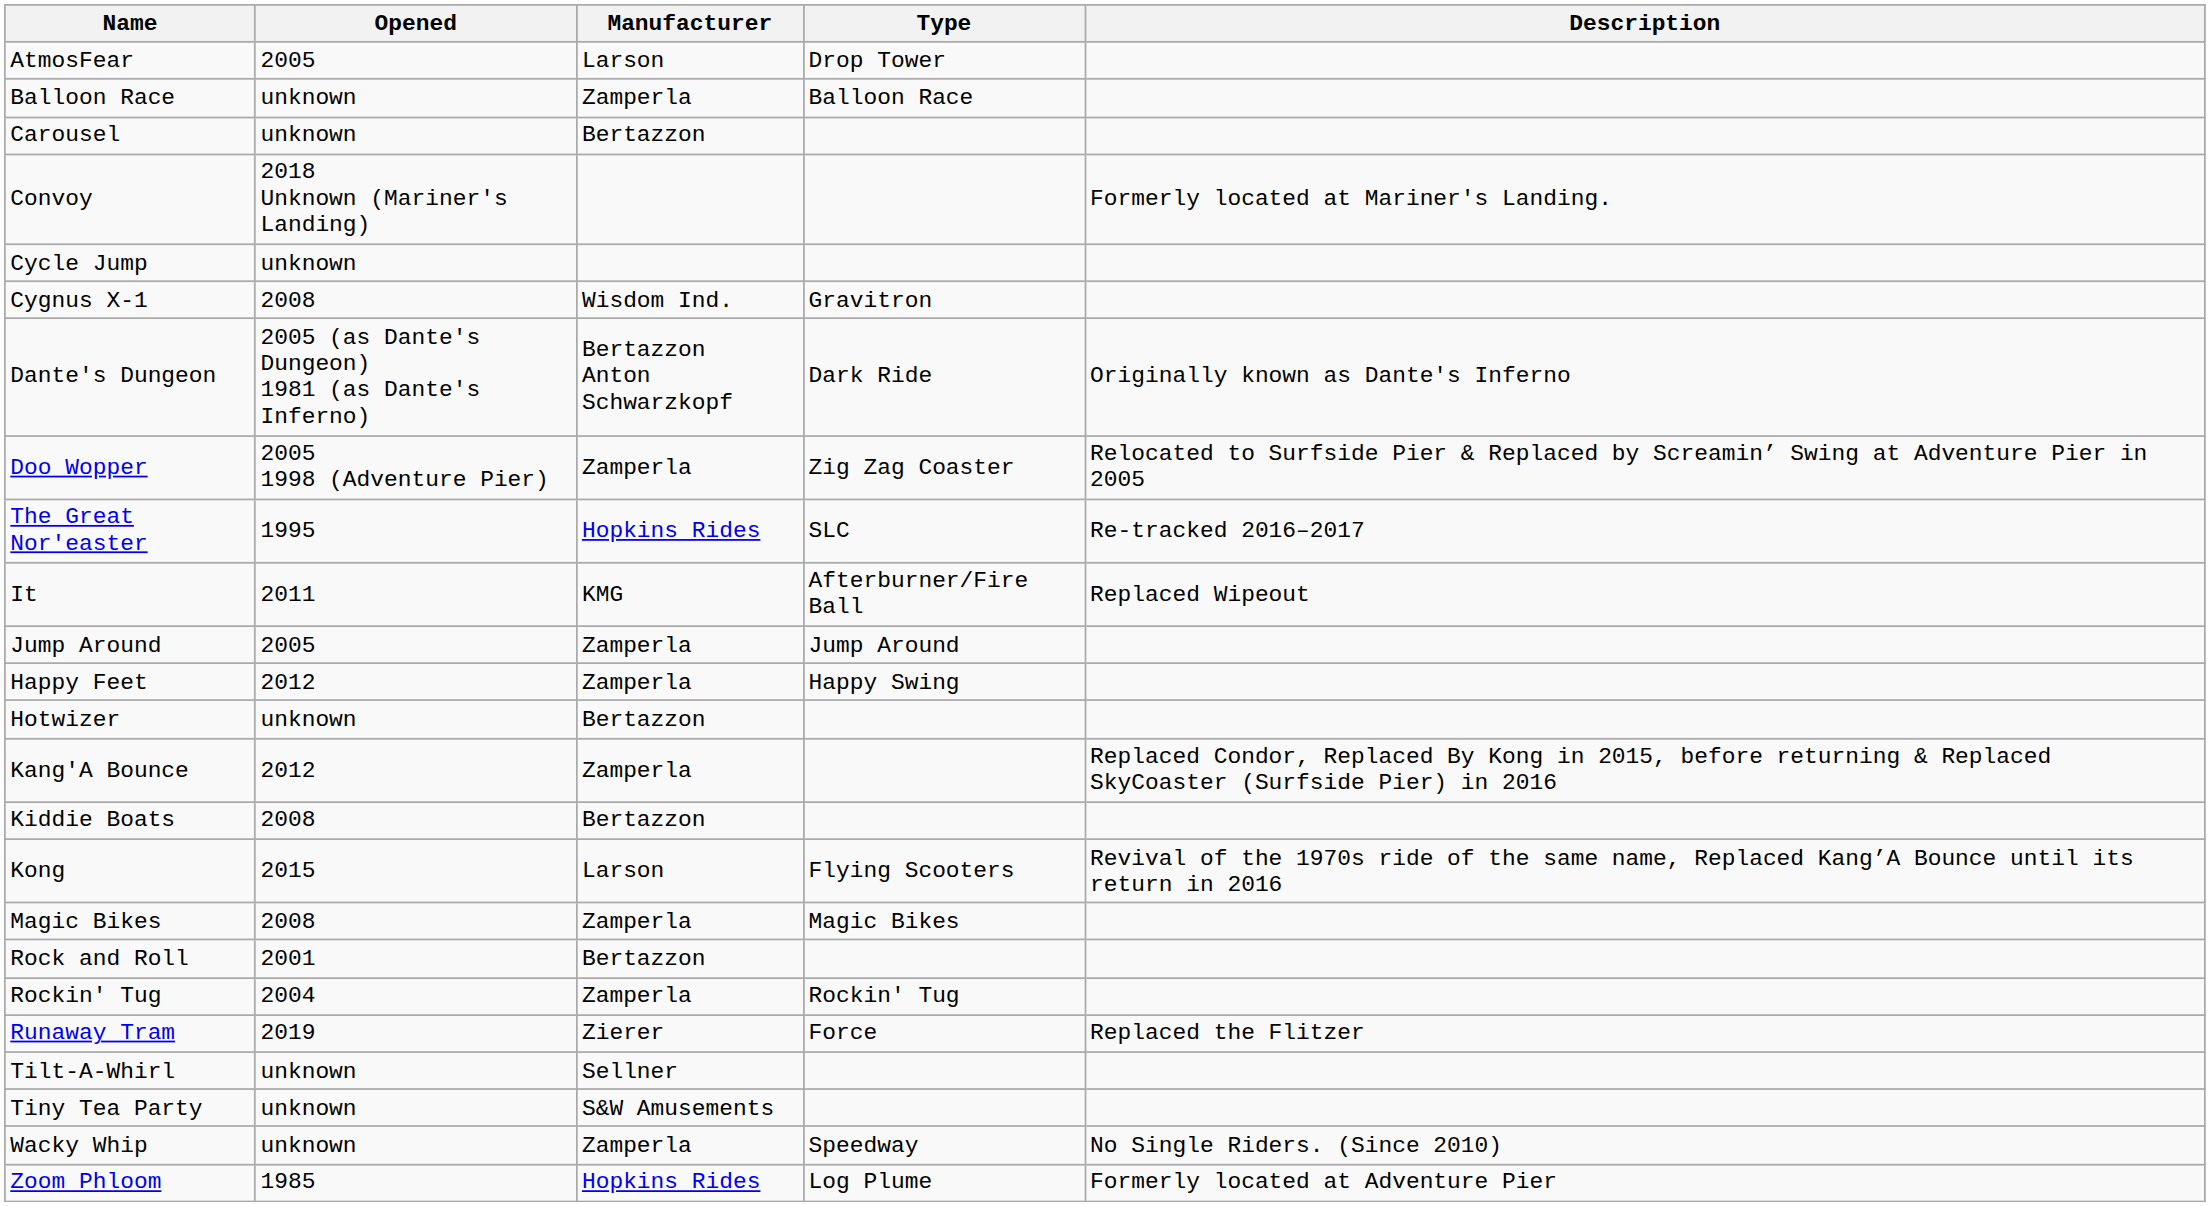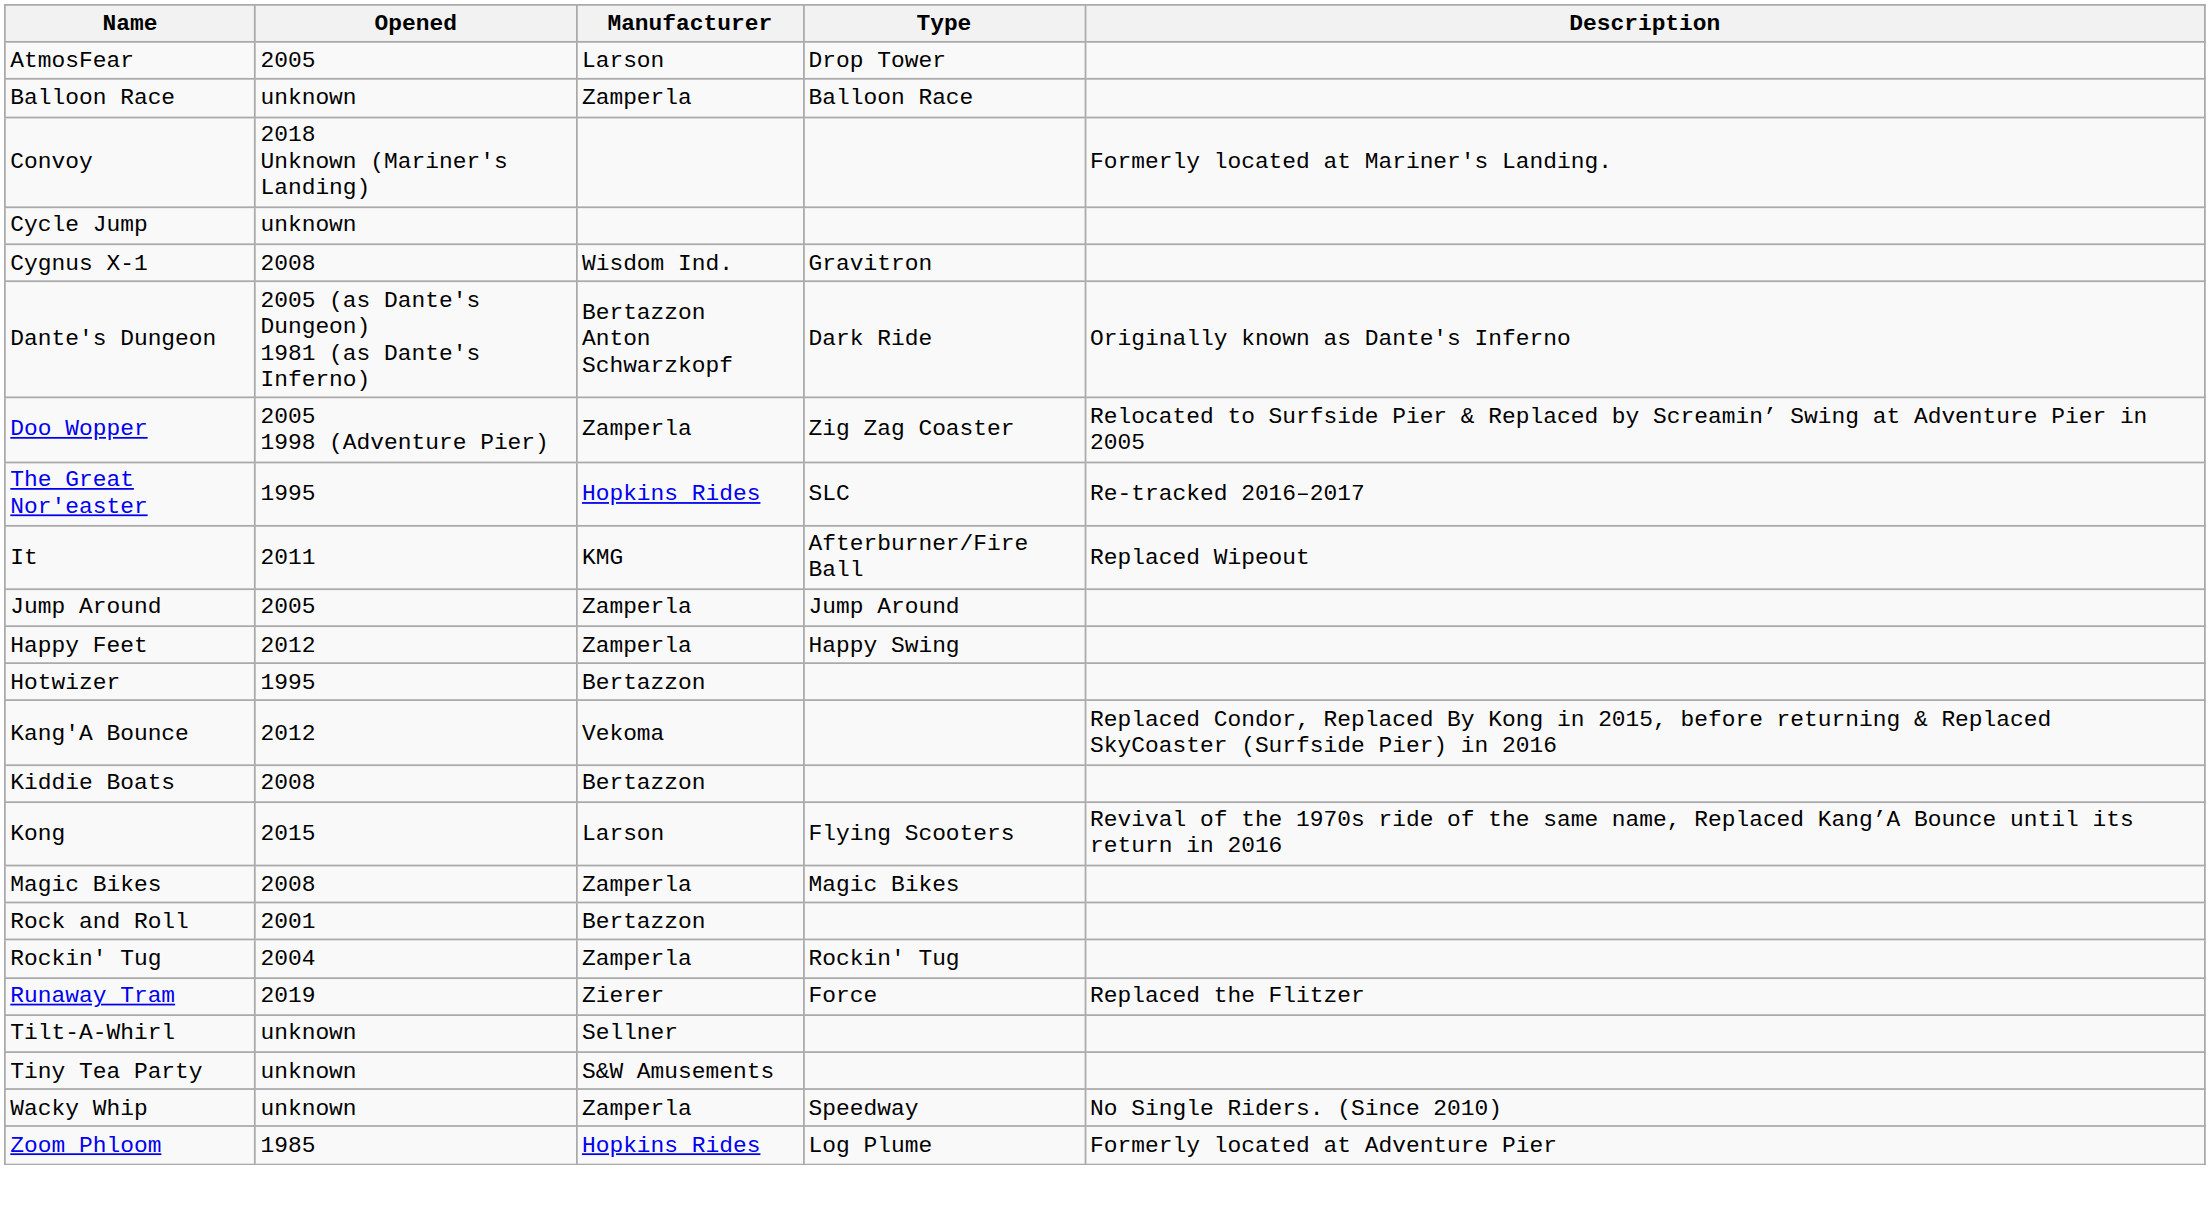- row: Carousel | unknown | Bertazzon
Hotwizer | Opened: unknown -> 1995
Kang'A Bounce | Manufacturer: Zamperla -> Vekoma
